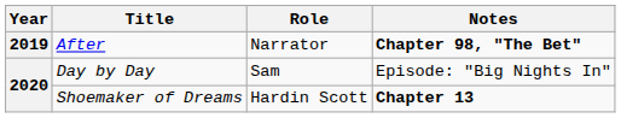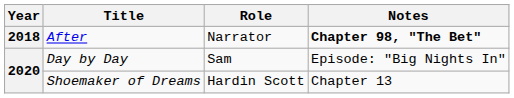After | Year: 2019 -> 2018
Shoemaker of Dreams | Notes: bold -> normal
